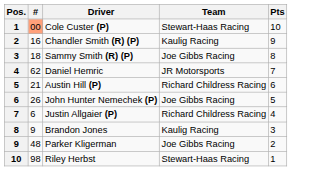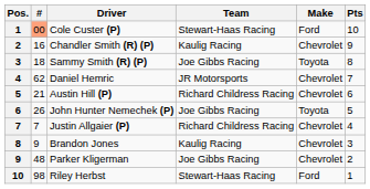+ column: Make | Ford | Chevrolet | Toyota | Chevrolet | Chevrolet | Toyota | Chevrolet | Chevrolet | Chevrolet | Ford
Justin Allgaier (P) | #: 6 -> 7
